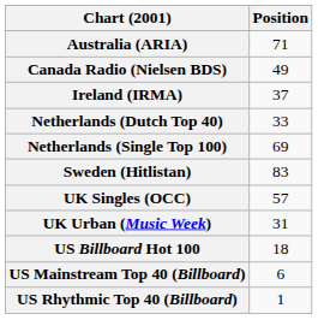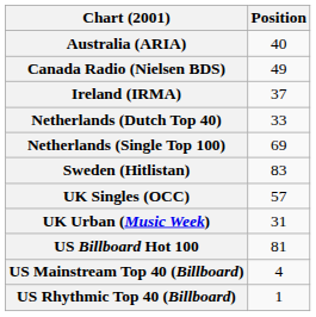Australia (ARIA) | Position: 71 -> 40
US Billboard Hot 100 | Position: 18 -> 81
US Mainstream Top 40 (Billboard) | Position: 6 -> 4
